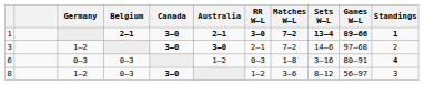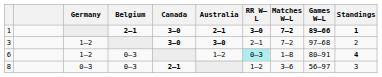- column: Sets W–L | 13–4 | 14–6 | 3–16 | 8–12
6 | Germany: 0–3 -> 1–2
6 | RR W–L: no background -> paleturquoise background
8 | Germany: 1–2 -> 0–3
8 | Canada: 3–0 -> 2–1
